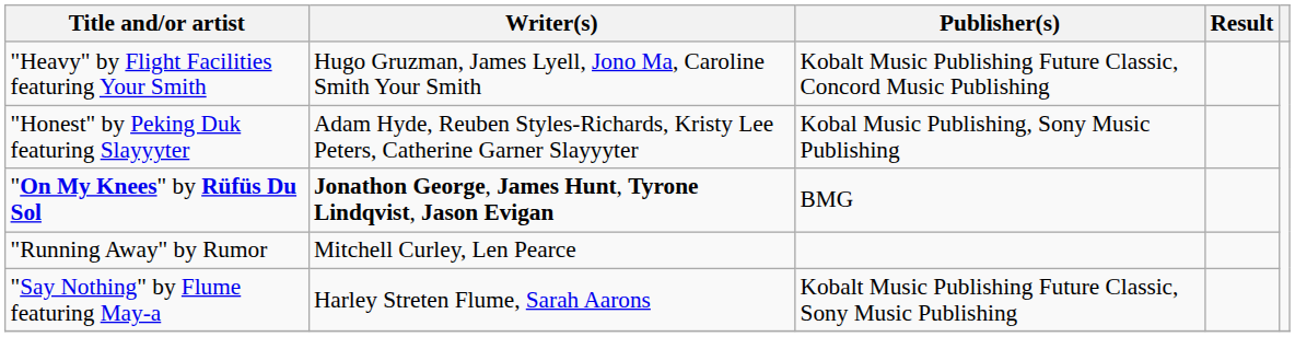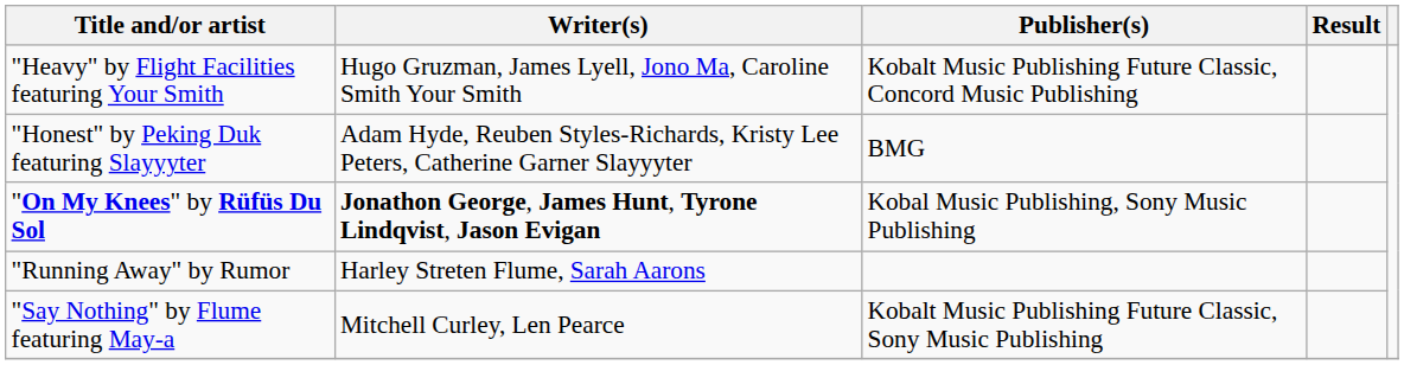"Honest" by Peking Duk featuring Slayyyter | Publisher(s): Kobal Music Publishing, Sony Music Publishing -> BMG
"On My Knees" by Rüfüs Du Sol | Publisher(s): BMG -> Kobal Music Publishing, Sony Music Publishing
"Running Away" by Rumor | Writer(s): Mitchell Curley, Len Pearce -> Harley Streten Flume, Sarah Aarons
"Say Nothing" by Flume featuring May-a | Writer(s): Harley Streten Flume, Sarah Aarons -> Mitchell Curley, Len Pearce
